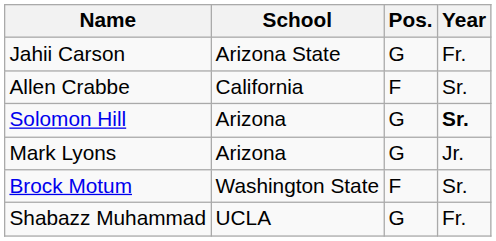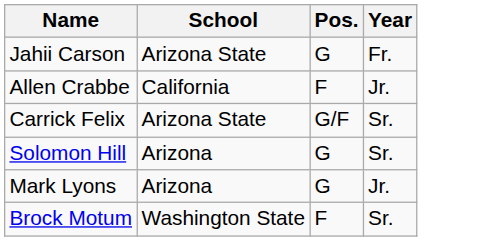Allen Crabbe | Year: Sr. -> Jr.
+ row: Carrick Felix | Arizona State | G/F | Sr.
Solomon Hill | Year: bold -> normal
- row: Shabazz Muhammad | UCLA | G | Fr.
